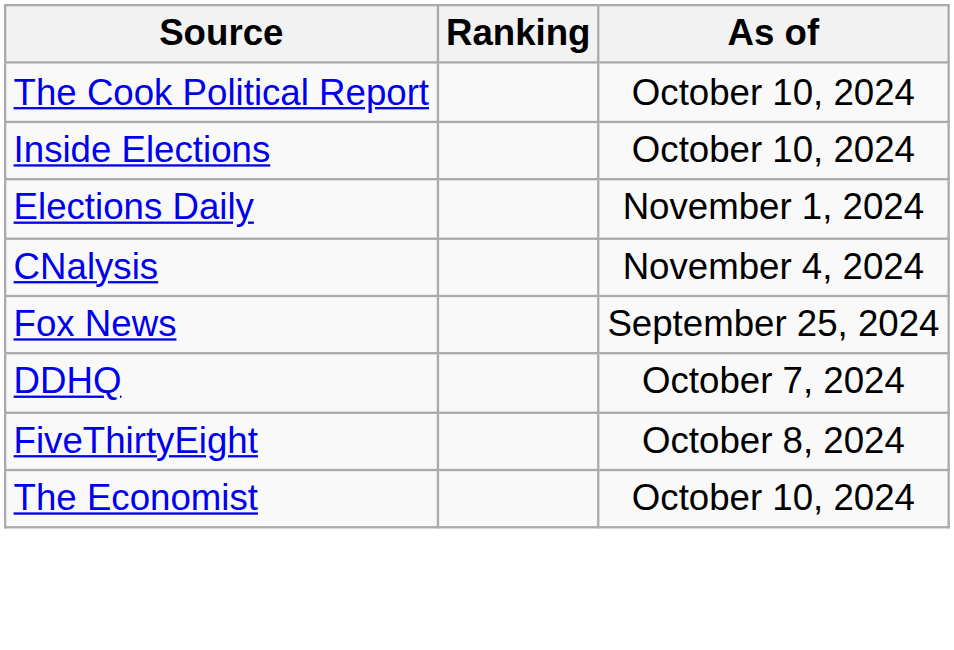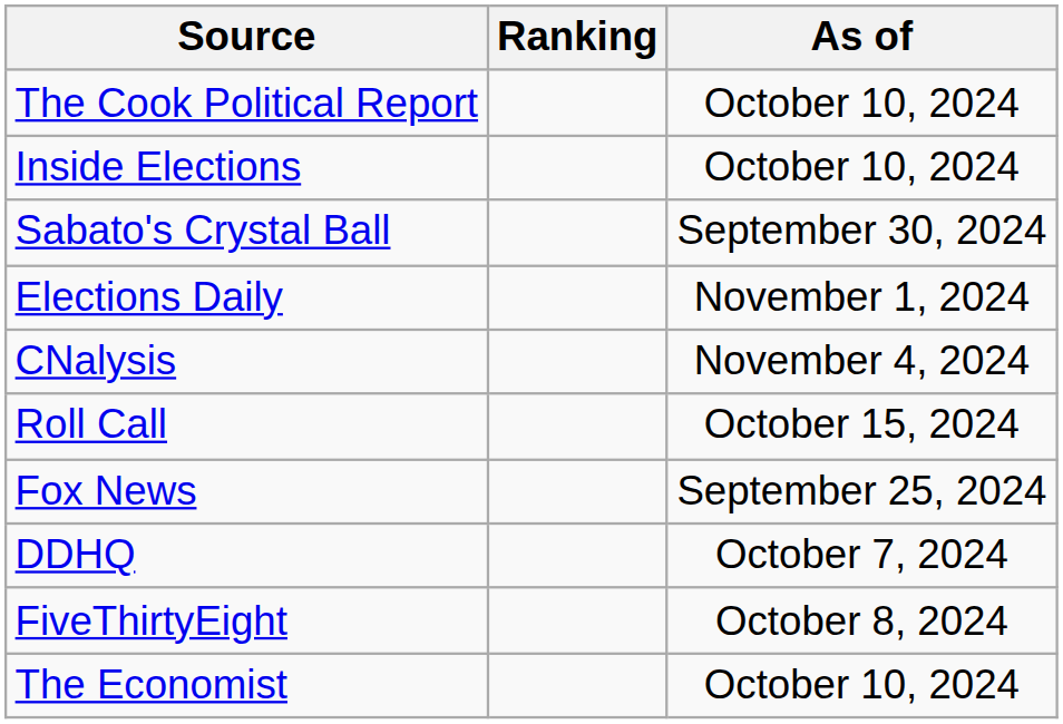+ row: Sabato's Crystal Ball | September 30, 2024
+ row: Roll Call | October 15, 2024
